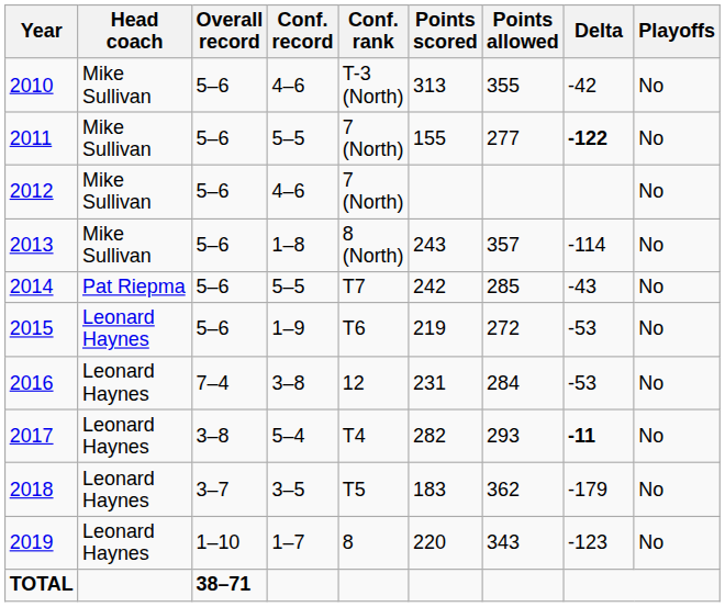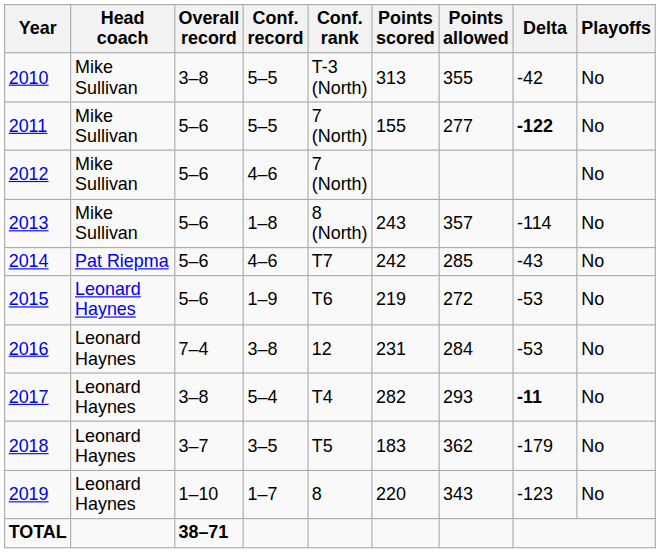2010 | Overall record: 5–6 -> 3–8
2010 | Conf. record: 4–6 -> 5–5
2014 | Conf. record: 5–5 -> 4–6
